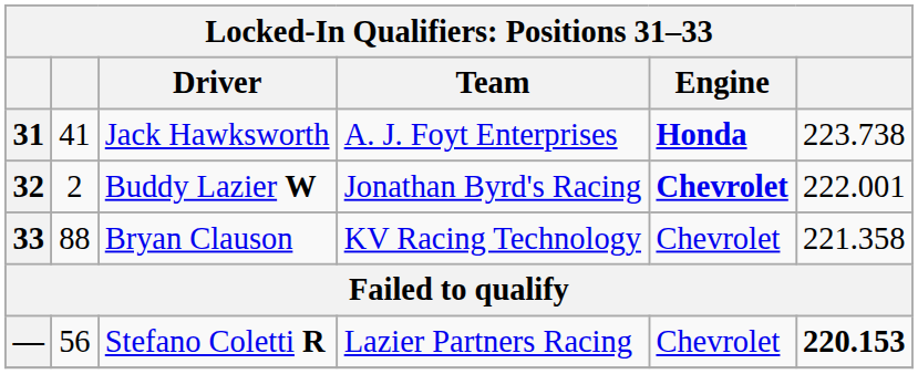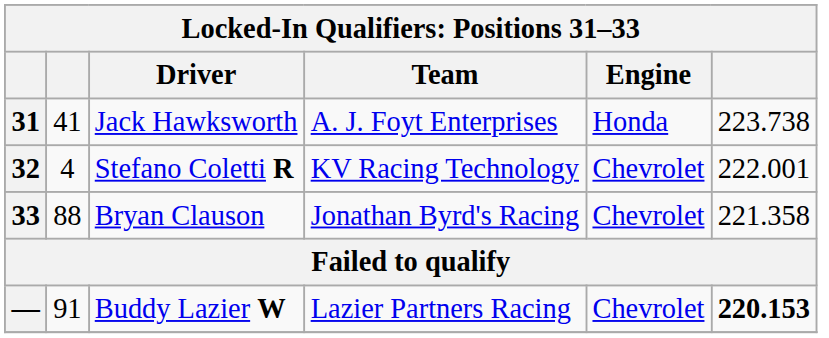31 | Engine: bold -> normal
32 | column 2: 2 -> 4
32 | Driver: Buddy Lazier W -> Stefano Coletti R
32 | Team: Jonathan Byrd's Racing -> KV Racing Technology
32 | Engine: bold -> normal
33 | Team: KV Racing Technology -> Jonathan Byrd's Racing
— | column 2: 56 -> 91
— | Driver: Stefano Coletti R -> Buddy Lazier W
